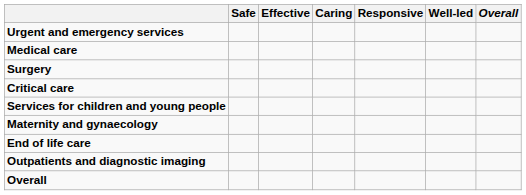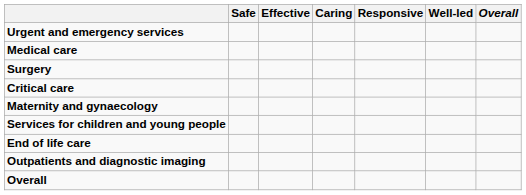rows swapped: Maternity and gynaecology <-> Services for children and young people
